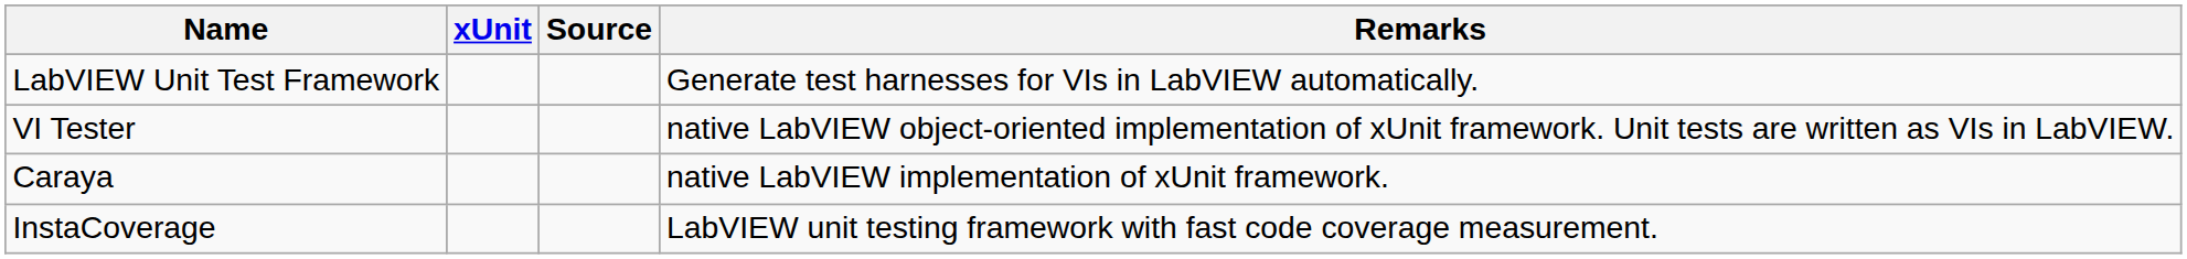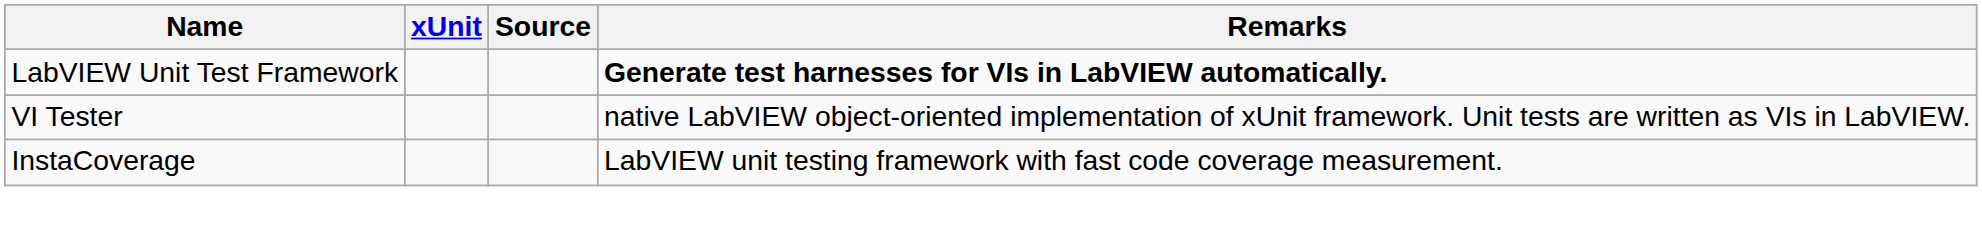LabVIEW Unit Test Framework | Remarks: normal -> bold
- row: Caraya | native LabVIEW implementation of xUnit framework.
